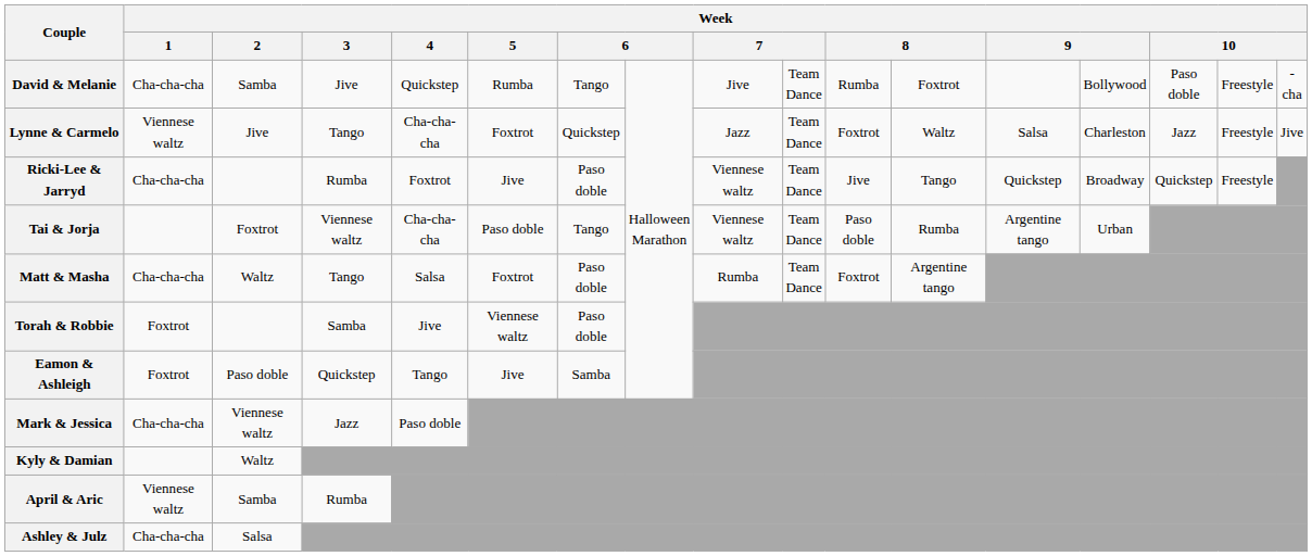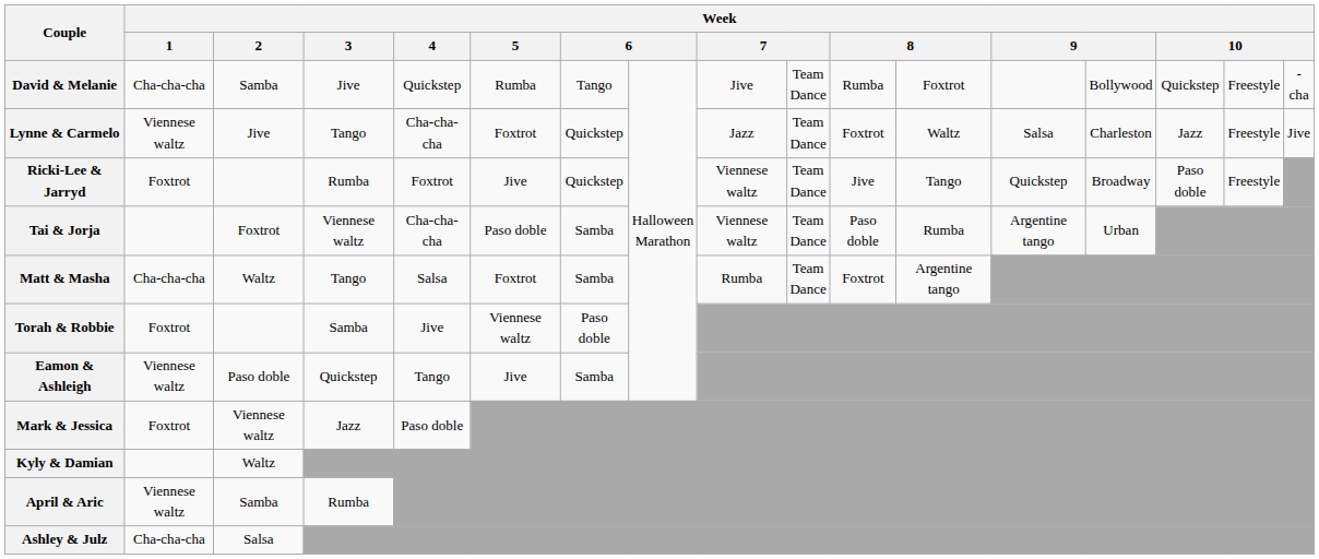David & Melanie | column 15: Paso doble -> Quickstep
Ricki-Lee & Jarryd | Week / 1: Cha-cha-cha -> Foxtrot
Ricki-Lee & Jarryd | column 7: Paso doble -> Quickstep
Ricki-Lee & Jarryd | column 15: Quickstep -> Paso doble
Tai & Jorja | column 7: Tango -> Samba
Matt & Masha | column 7: Paso doble -> Samba
Eamon & Ashleigh | Week / 1: Foxtrot -> Viennese waltz
Mark & Jessica | Week / 1: Cha-cha-cha -> Foxtrot
